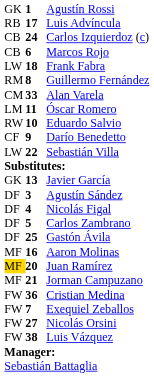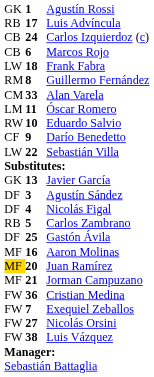Carlos Zambrano | column 1: DF -> RB
